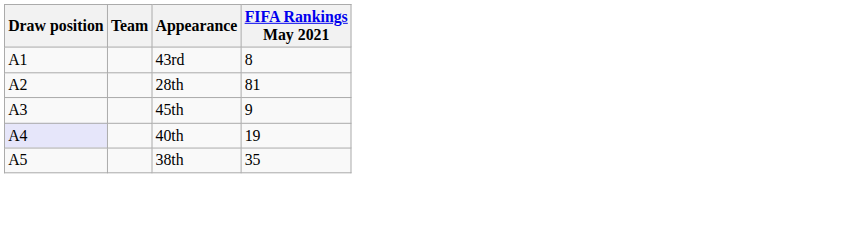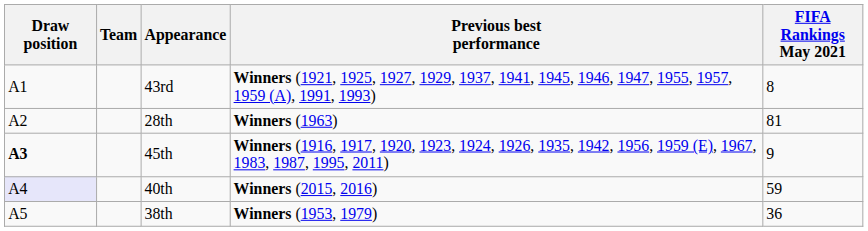+ column: Previous best performance | Winners (1921, 1925, 1927, 1929, 1937, 1941, 1945, 1946, 1947, 1955, 1957, 1959 (A), 1991, 1993) | Winners (1963) | Winners (1916, 1917, 1920, 1923, 1924, 1926, 1935, 1942, 1956, 1959 (E), 1967, 1983, 1987, 1995, 2011) | Winners (2015, 2016) | Winners (1953, 1979)
45th | Draw position: normal -> bold
40th | FIFA Rankings May 2021: 19 -> 59
38th | FIFA Rankings May 2021: 35 -> 36
